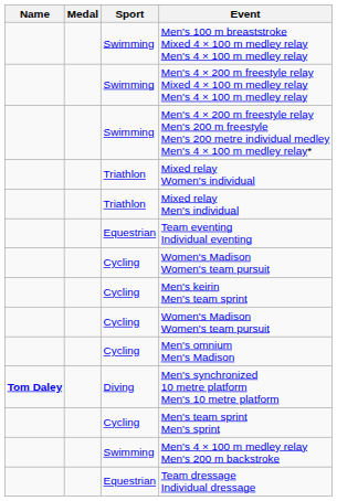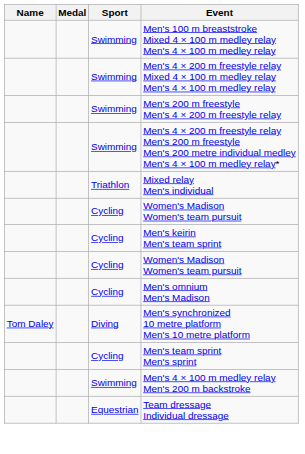+ row: Swimming | Men's 200 m freestyle Men's 4 × 200 m freestyle relay
- row: Triathlon | Mixed relay Women's individual
- row: Equestrian | Team eventing Individual eventing
Men's synchronized 10 metre platform Men's 10 metre platform | Name: bold -> normal
